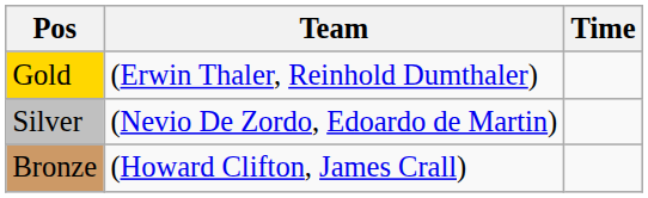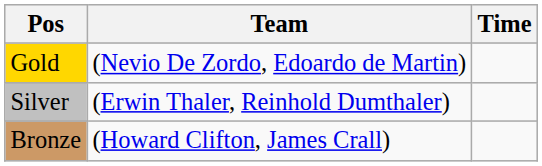Gold | Team: (Erwin Thaler, Reinhold Dumthaler) -> (Nevio De Zordo, Edoardo de Martin)
Silver | Team: (Nevio De Zordo, Edoardo de Martin) -> (Erwin Thaler, Reinhold Dumthaler)
